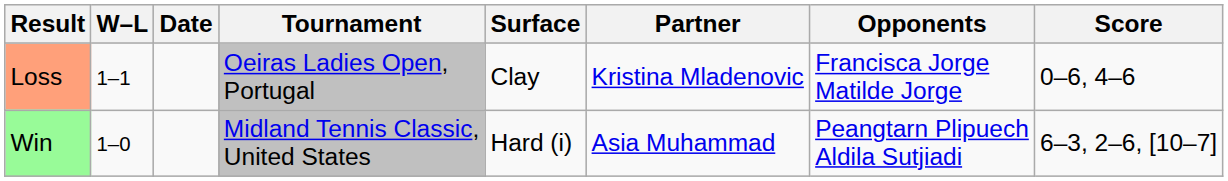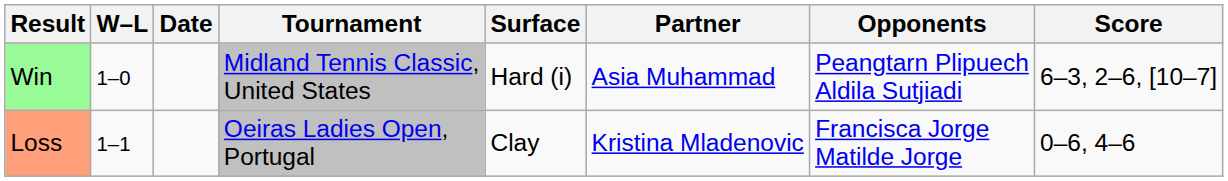rows swapped: Win <-> Loss
